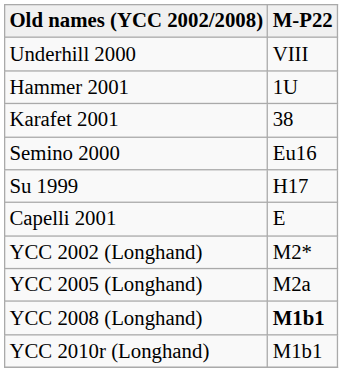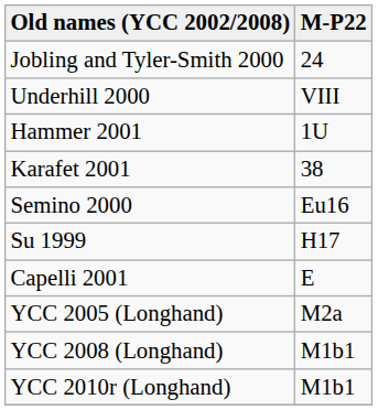+ row: Jobling and Tyler-Smith 2000 | 24
- row: YCC 2002 (Longhand) | M2*
YCC 2008 (Longhand) | M-P22: bold -> normal
